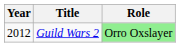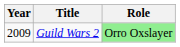Guild Wars 2 | Year: 2012 -> 2009
